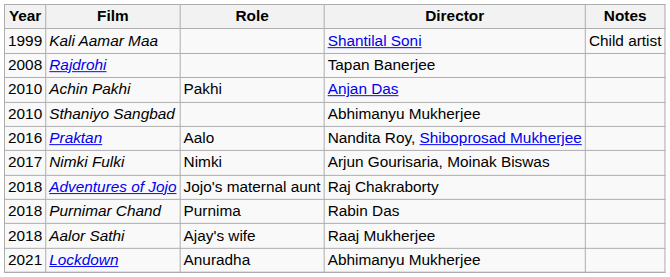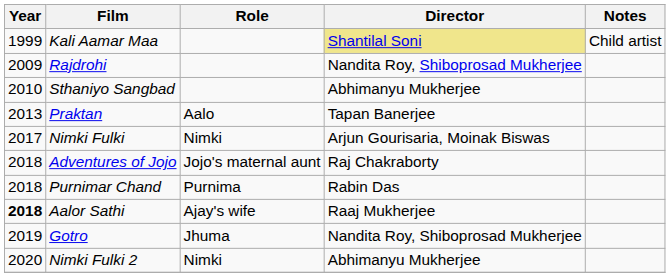Kali Aamar Maa | Director: no background -> khaki background
Rajdrohi | Year: 2008 -> 2009
Rajdrohi | Director: Tapan Banerjee -> Nandita Roy, Shiboprosad Mukherjee
- row: 2010 | Achin Pakhi | Pakhi | Anjan Das
Praktan | Year: 2016 -> 2013
Praktan | Director: Nandita Roy, Shiboprosad Mukherjee -> Tapan Banerjee
Aalor Sathi | Year: normal -> bold
+ row: 2019 | Gotro | Jhuma | Nandita Roy, Shiboprosad Mukherjee
+ row: 2020 | Nimki Fulki 2 | Nimki | Abhimanyu Mukherjee
- row: 2021 | Lockdown | Anuradha | Abhimanyu Mukherjee
